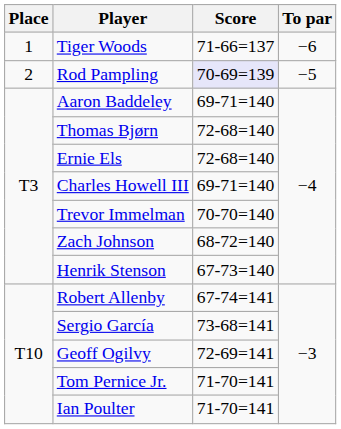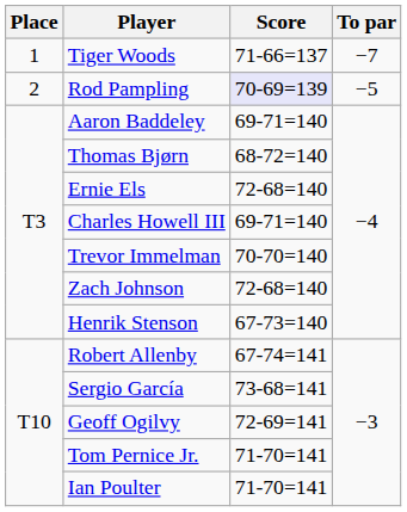Tiger Woods | To par: −6 -> −7
Thomas Bjørn | Score: 72-68=140 -> 68-72=140
Zach Johnson | Score: 68-72=140 -> 72-68=140
